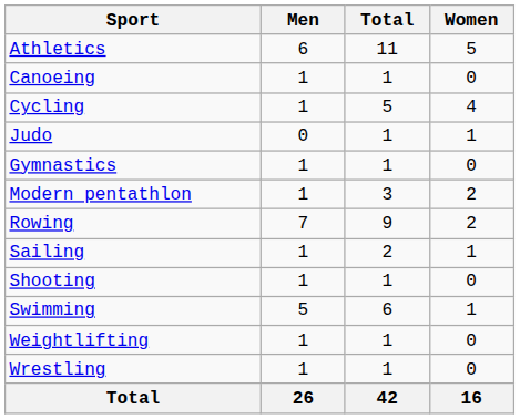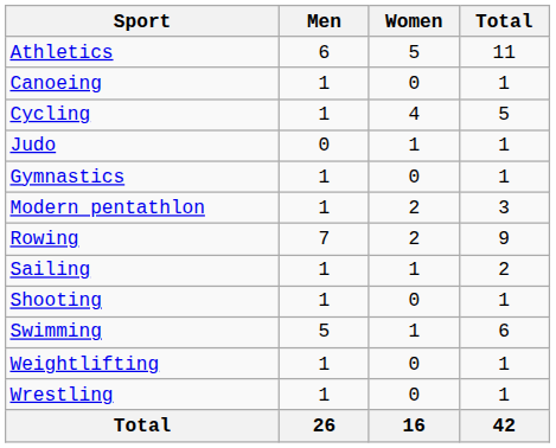columns swapped: Women <-> Total
